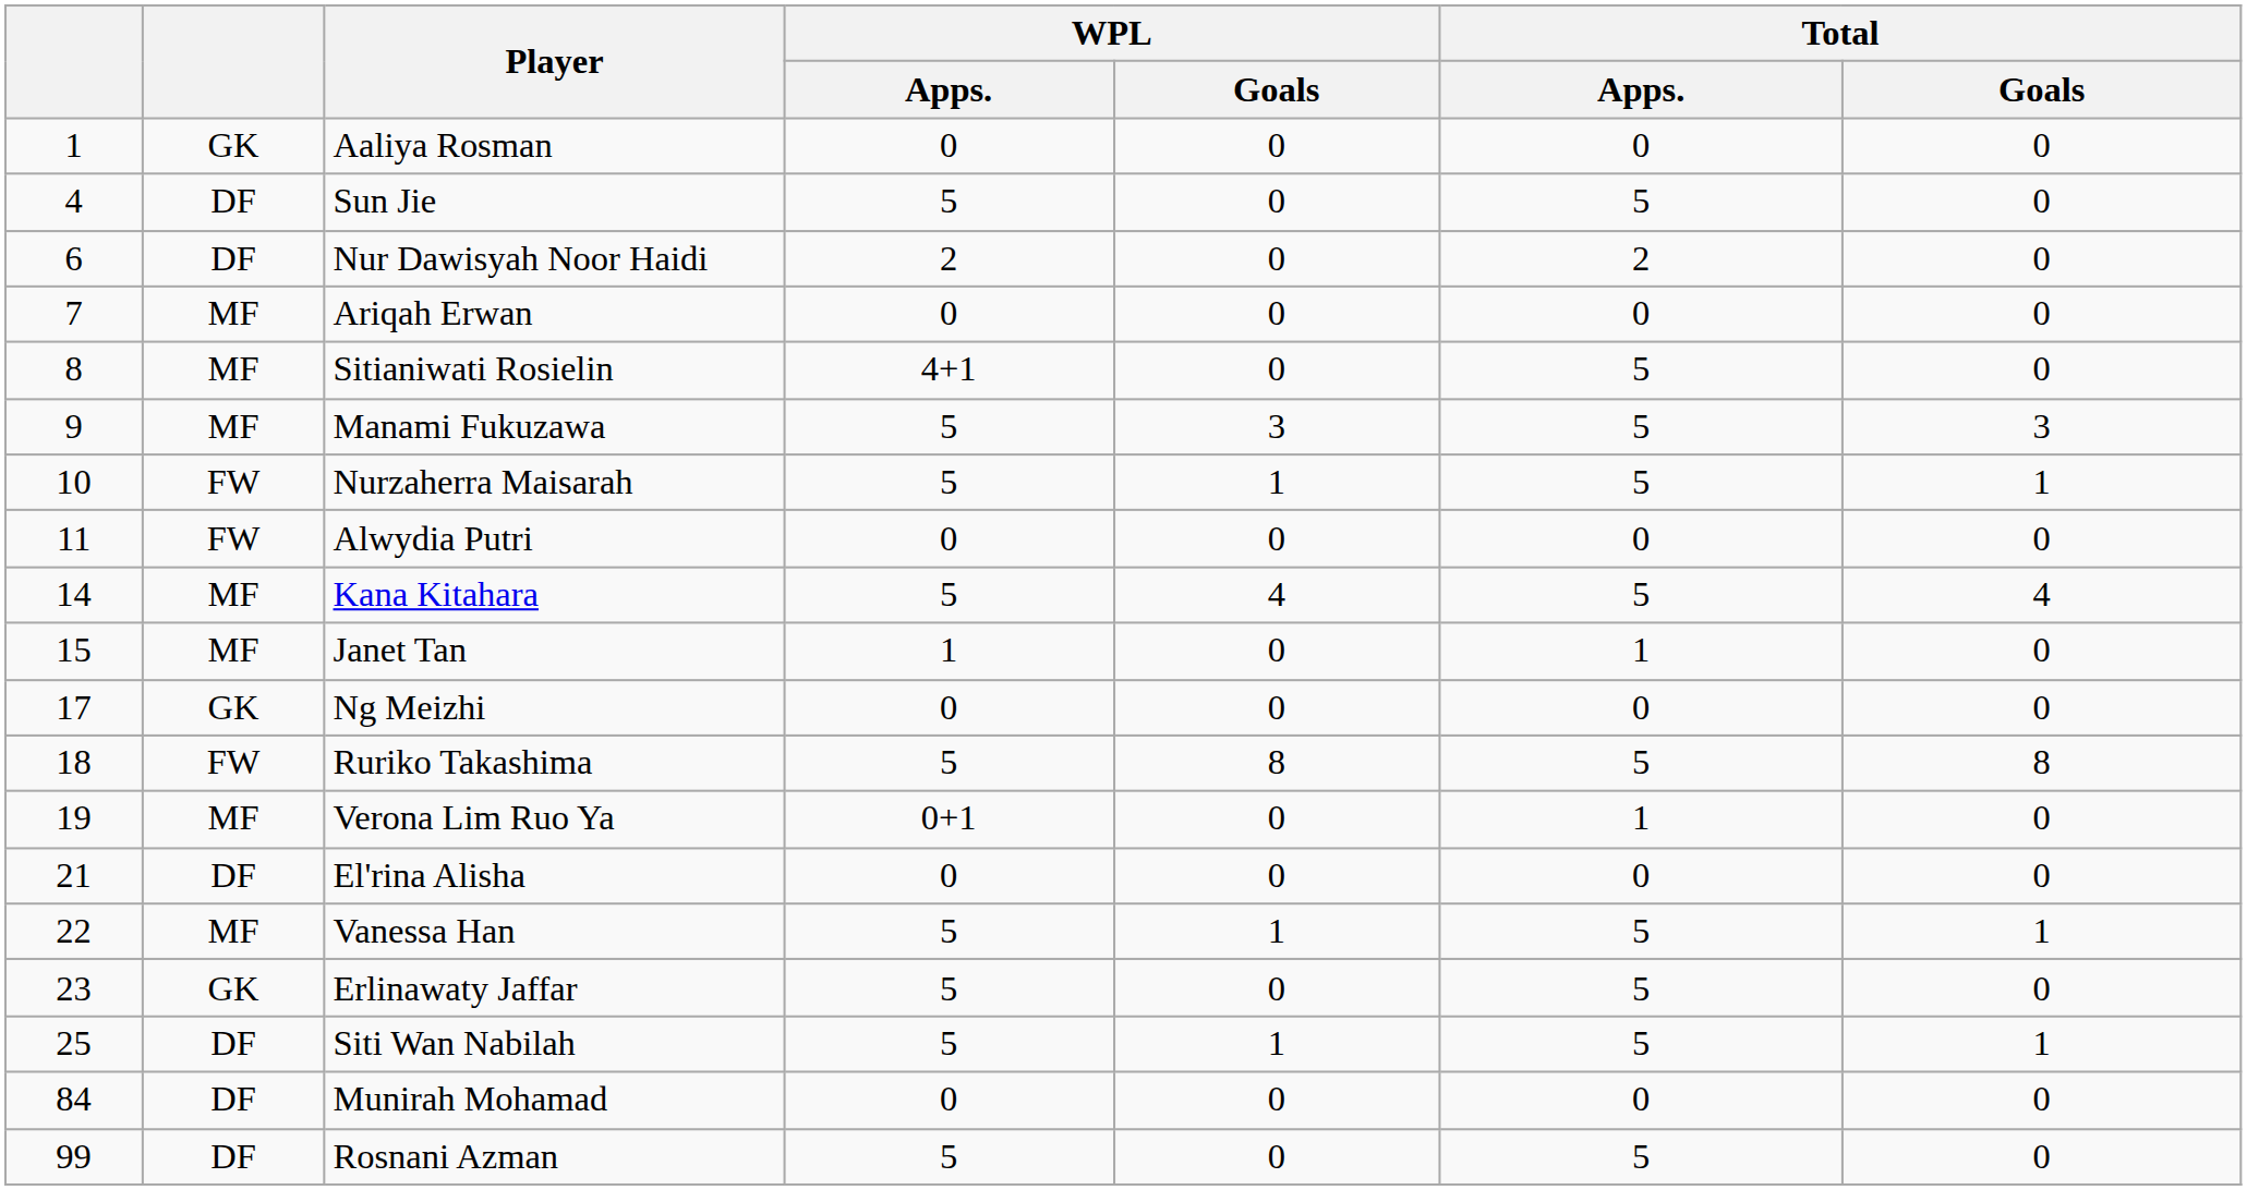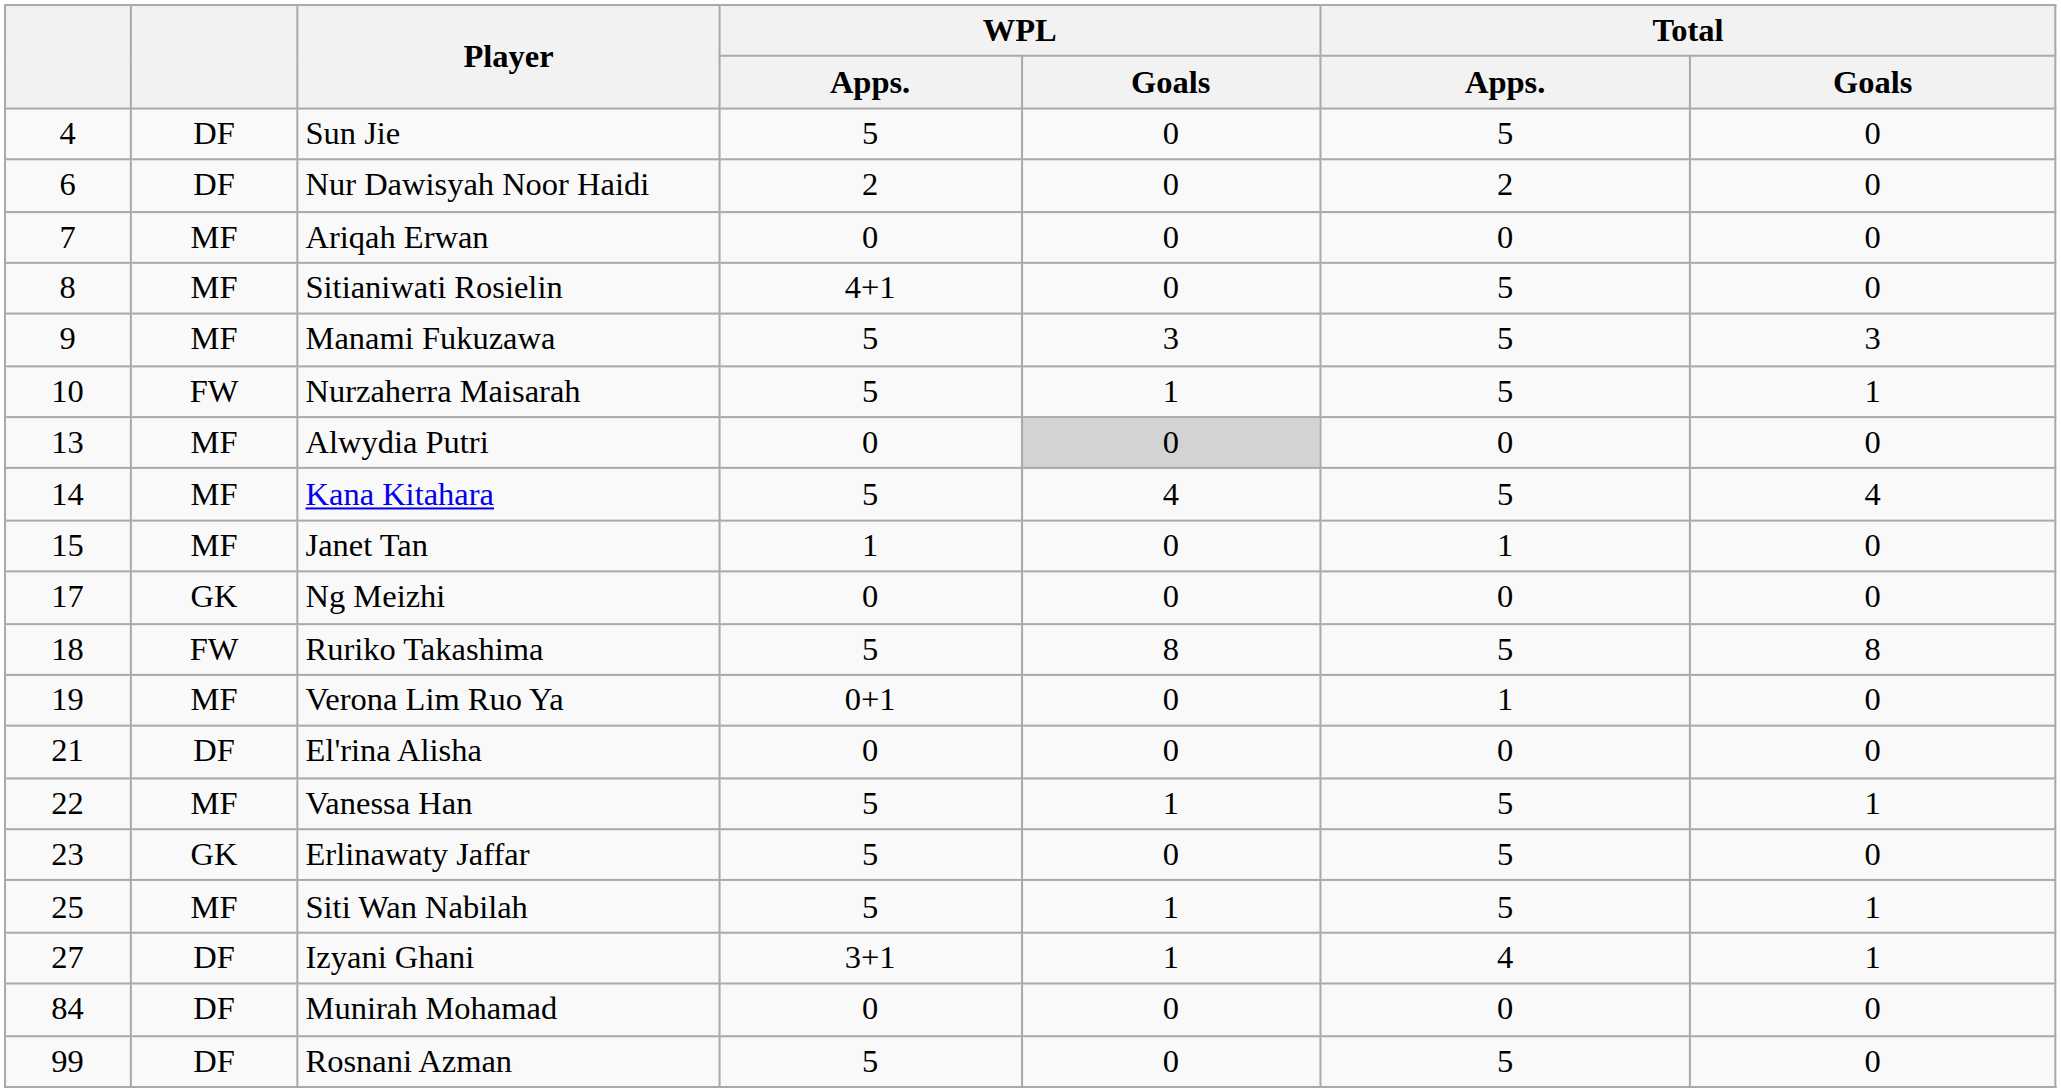- row: 1 | GK | Aaliya Rosman | 0 | 0 | 0 | 0
Alwydia Putri | column 1: 11 -> 13
Alwydia Putri | column 2: FW -> MF
Alwydia Putri | WPL / Goals: no background -> lightgrey background
Siti Wan Nabilah | column 2: DF -> MF
+ row: 27 | DF | Izyani Ghani | 3+1 | 1 | 4 | 1
